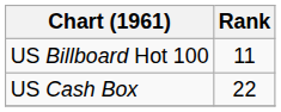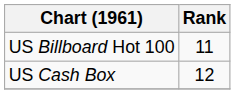US Cash Box | Rank: 22 -> 12
